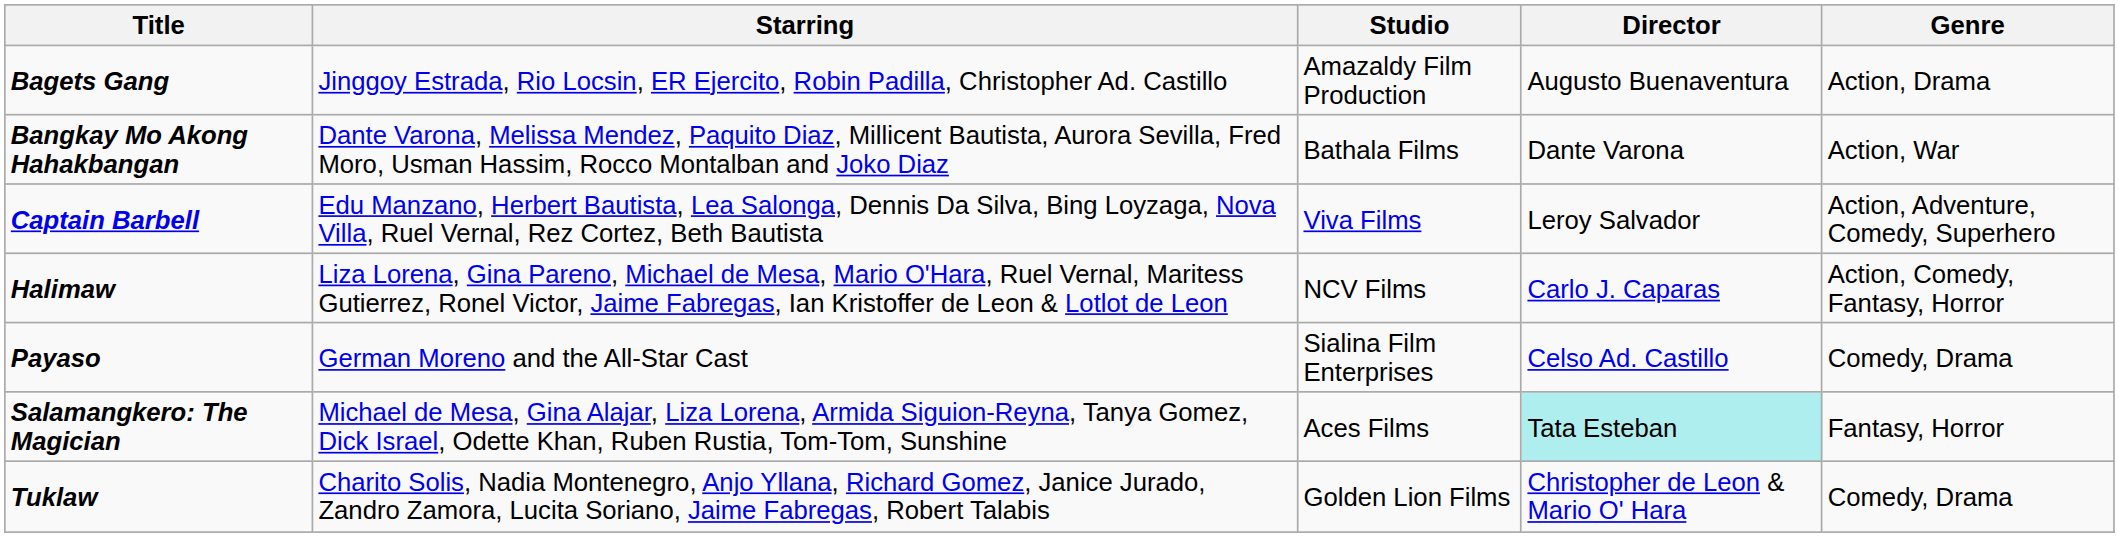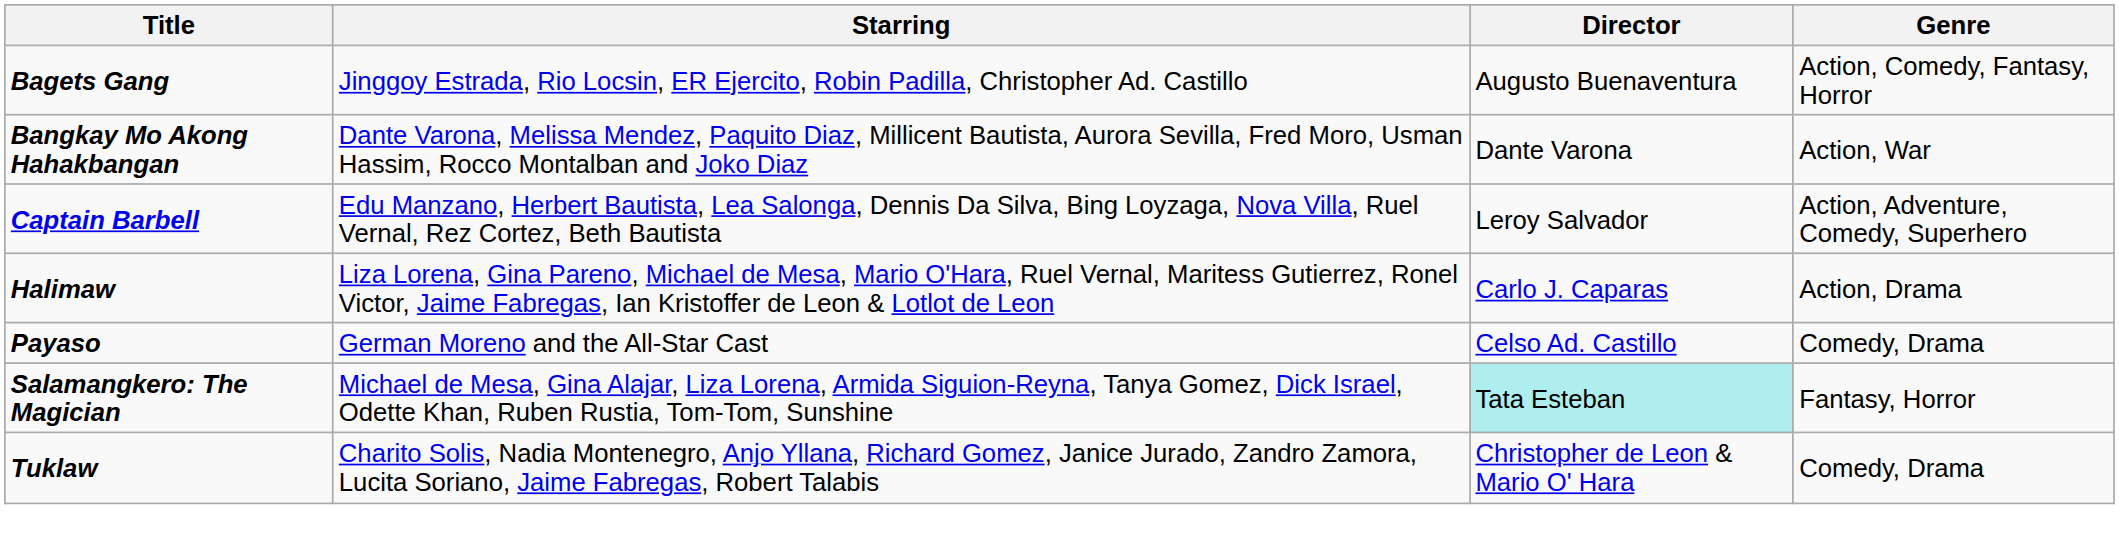- column: Studio | Amazaldy Film Production | Bathala Films | Viva Films | NCV Films | Sialina Film Enterprises | Aces Films | Golden Lion Films
Bagets Gang | Genre: Action, Drama -> Action, Comedy, Fantasy, Horror
Halimaw | Genre: Action, Comedy, Fantasy, Horror -> Action, Drama
